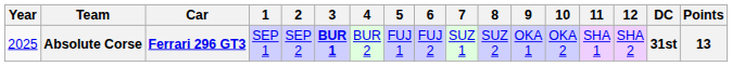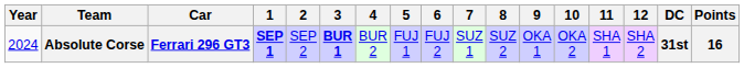Absolute Corse | Year: 2025 -> 2024
Absolute Corse | 1: normal -> bold
Absolute Corse | Points: 13 -> 16
